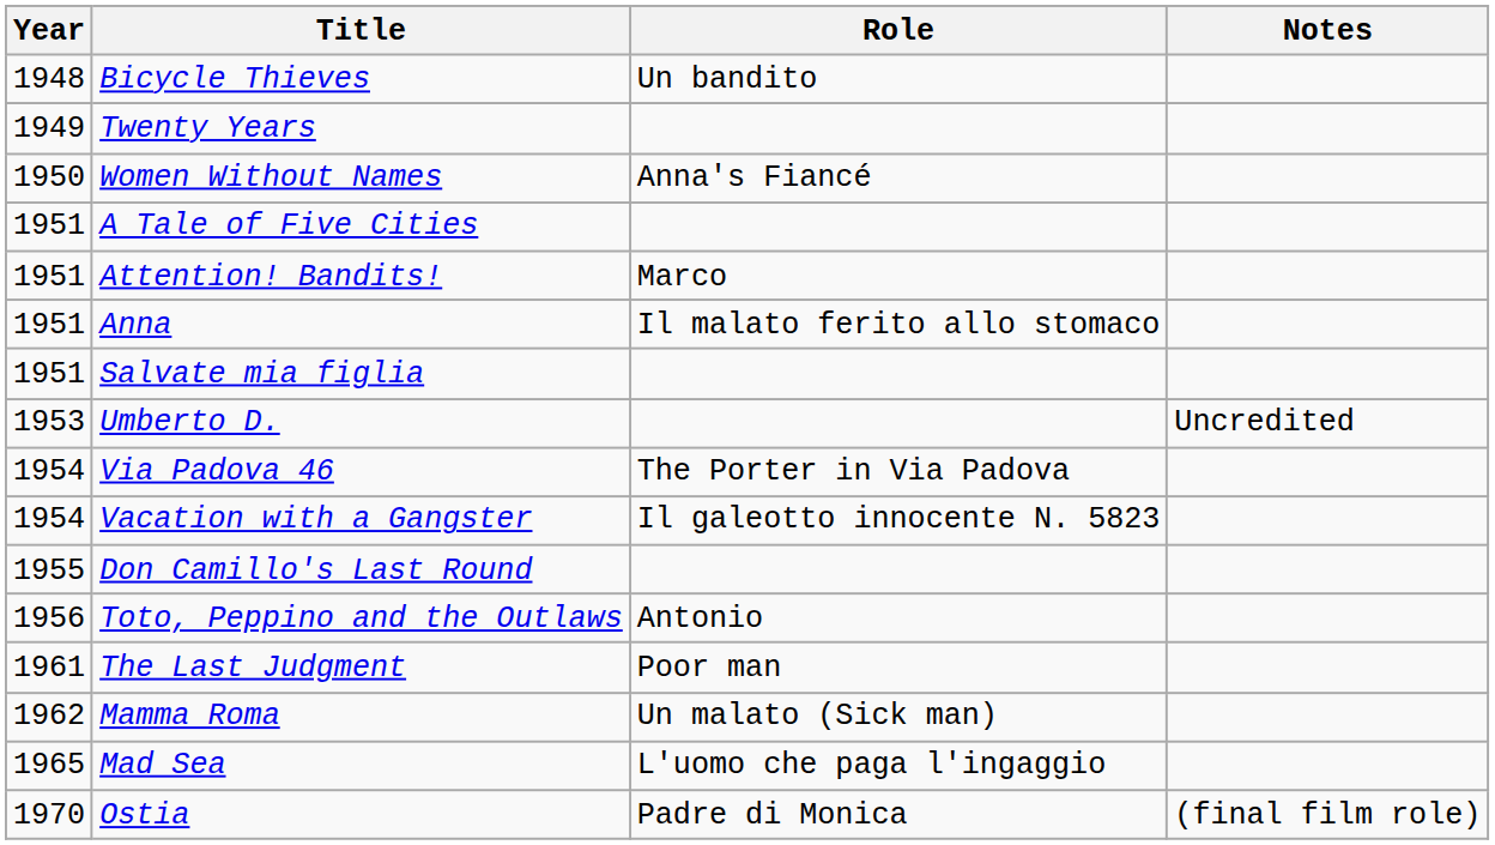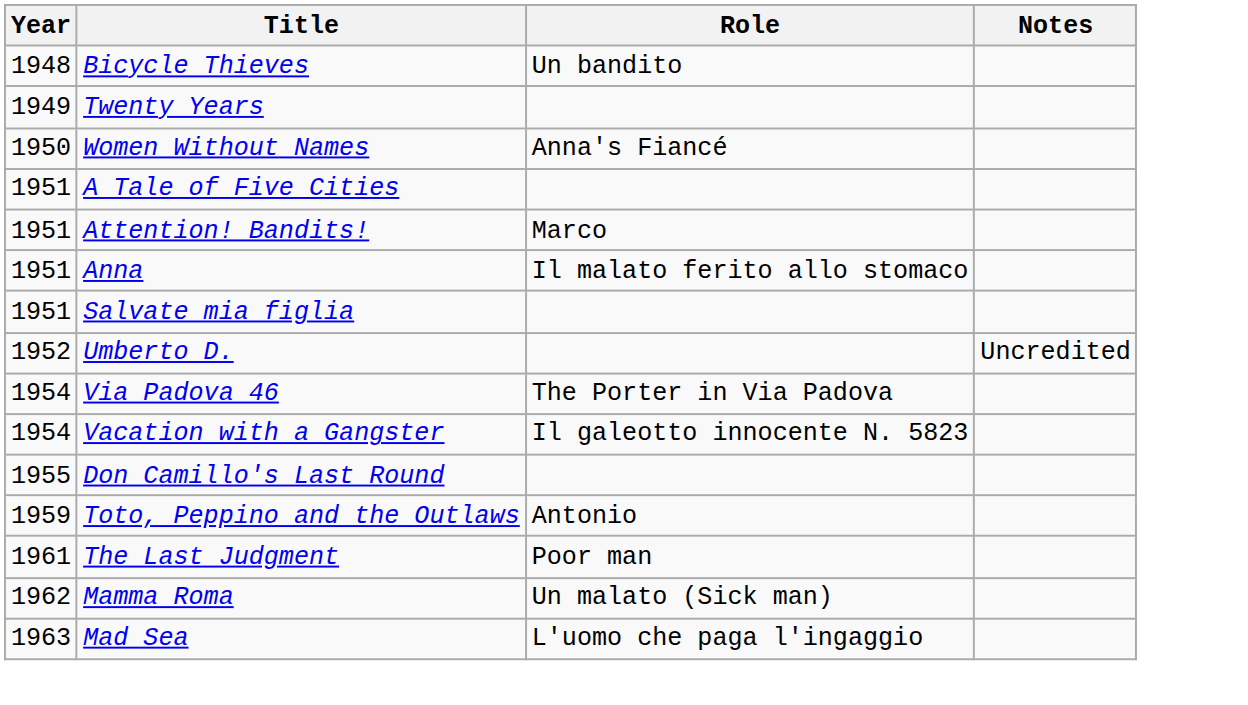Umberto D. | Year: 1953 -> 1952
Toto, Peppino and the Outlaws | Year: 1956 -> 1959
Mad Sea | Year: 1965 -> 1963
- row: 1970 | Ostia | Padre di Monica | (final film role)
